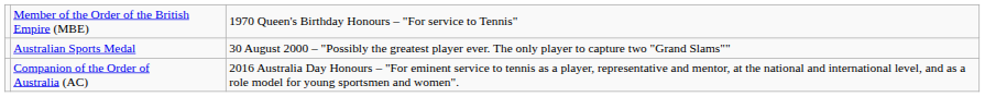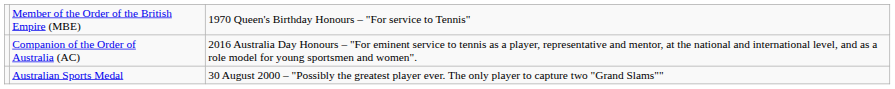rows swapped: Australian Sports Medal <-> Companion of the Order of Australia (AC)
